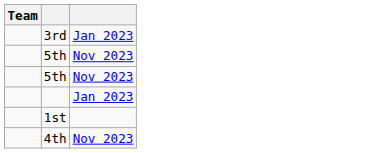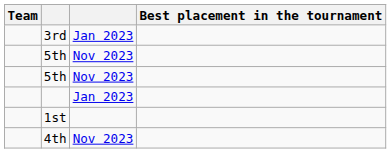+ column: Best placement in the tournament
